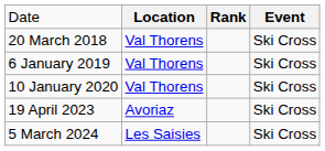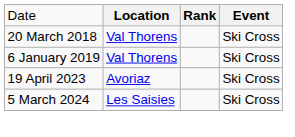- row: 10 January 2020 | Val Thorens | Ski Cross
